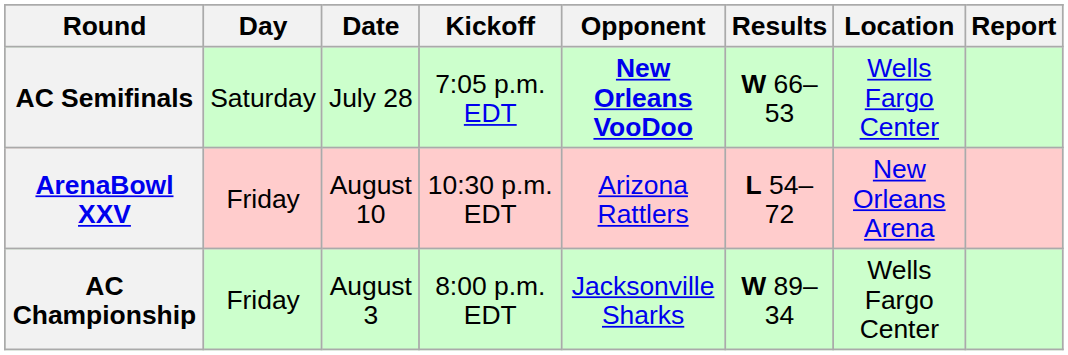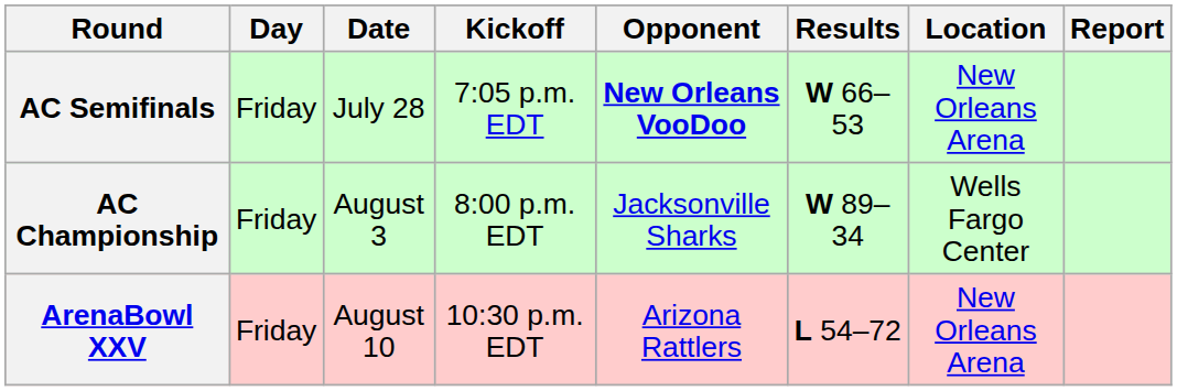AC Semifinals | Day: Saturday -> Friday
AC Semifinals | Location: Wells Fargo Center -> New Orleans Arena
rows swapped: AC Championship <-> ArenaBowl XXV
